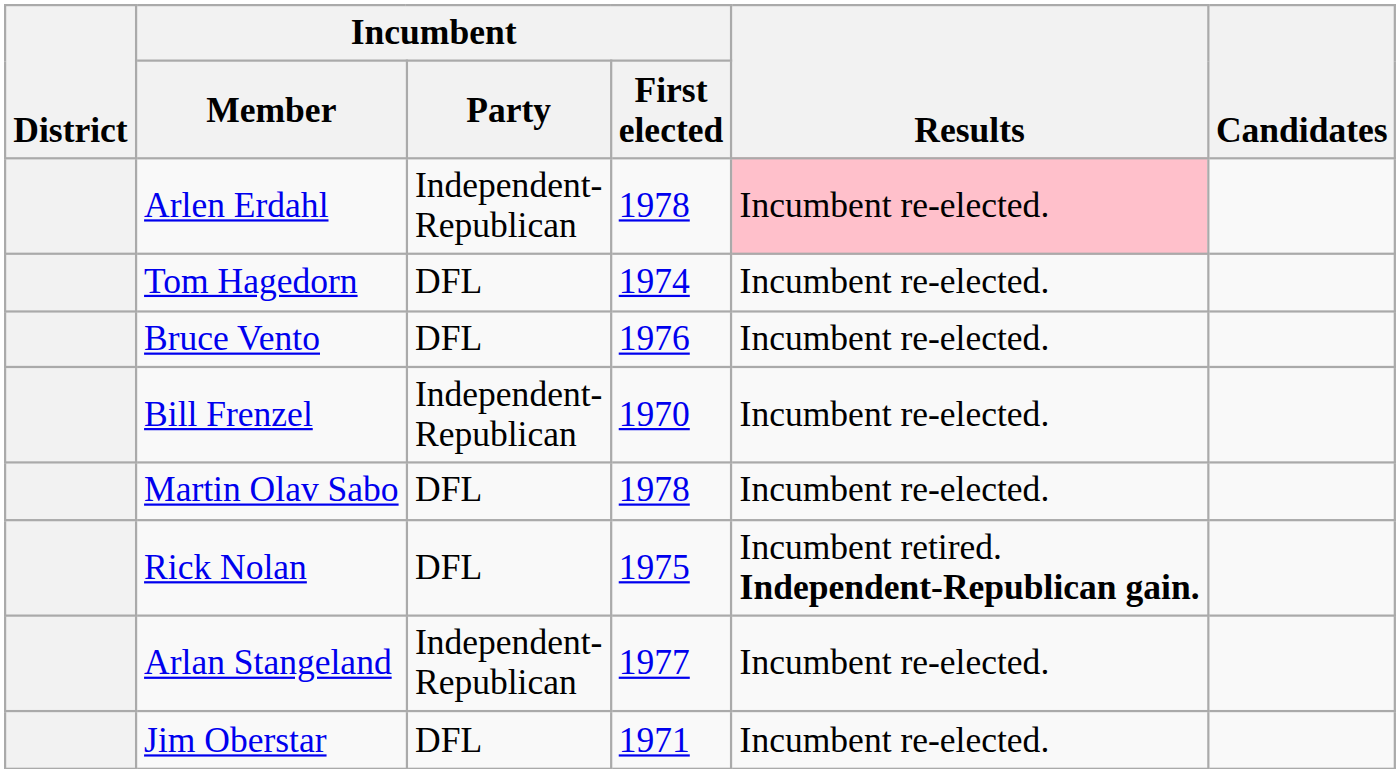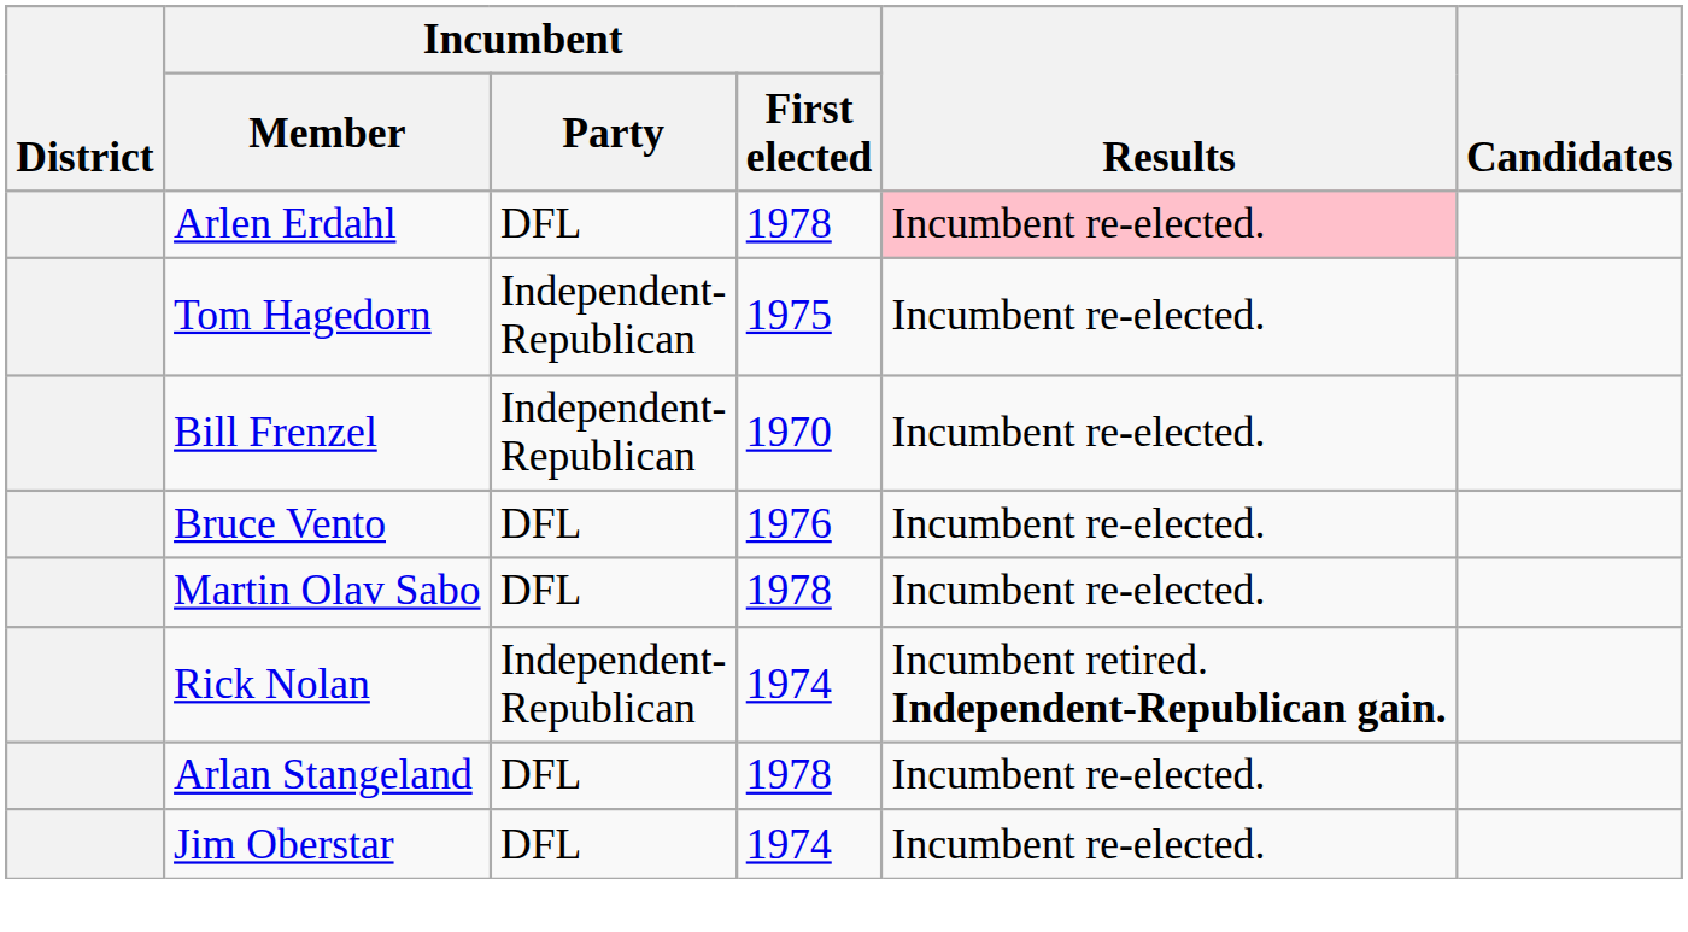Arlen Erdahl | Incumbent / Party: Independent- Republican -> DFL
Tom Hagedorn | Incumbent / Party: DFL -> Independent- Republican
Tom Hagedorn | Incumbent / First elected: 1974 -> 1975
rows swapped: Bill Frenzel <-> Bruce Vento
Rick Nolan | Incumbent / Party: DFL -> Independent- Republican
Rick Nolan | Incumbent / First elected: 1975 -> 1974
Arlan Stangeland | Incumbent / Party: Independent- Republican -> DFL
Arlan Stangeland | Incumbent / First elected: 1977 -> 1978
Jim Oberstar | Incumbent / First elected: 1971 -> 1974
